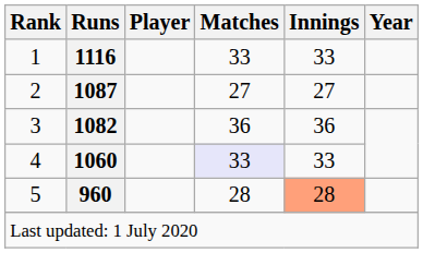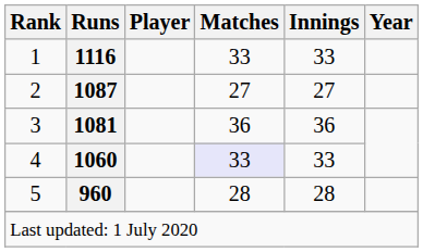3 | Runs: 1082 -> 1081
5 | Innings: lightsalmon background -> no background
